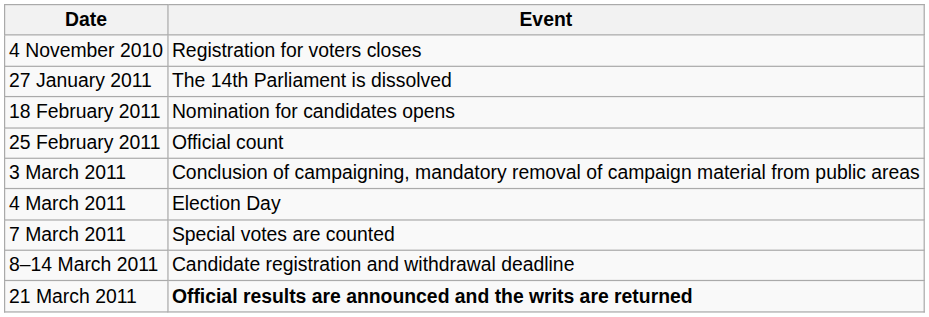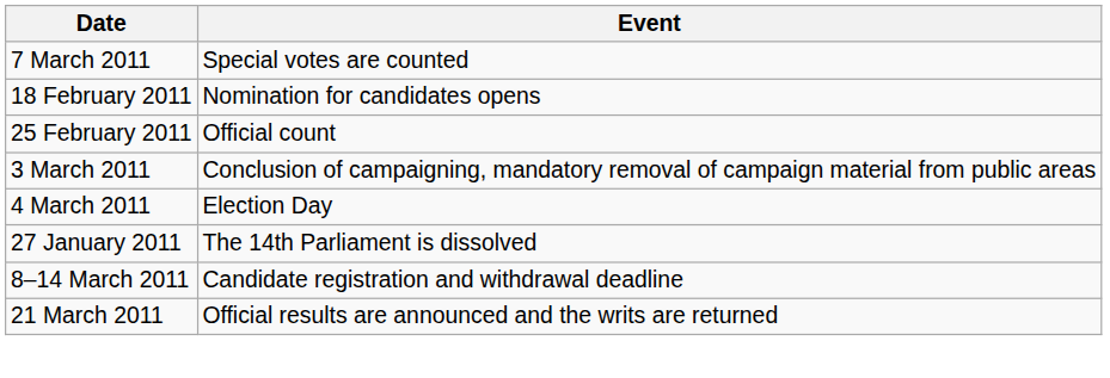- row: 4 November 2010 | Registration for voters closes
rows swapped: 27 January 2011 <-> 7 March 2011
21 March 2011 | Event: bold -> normal
